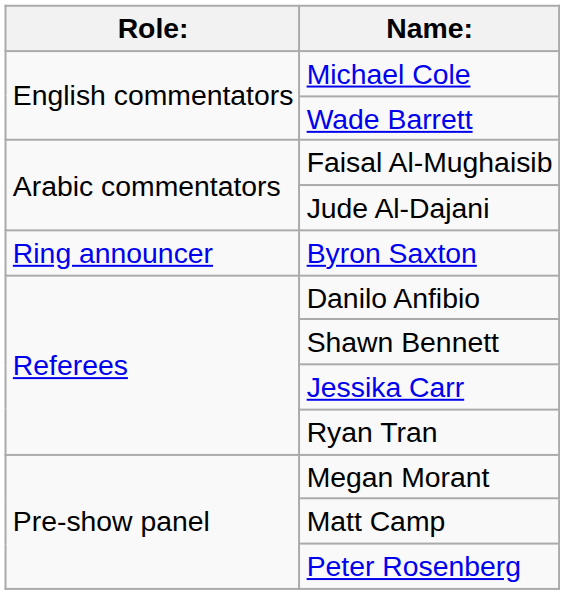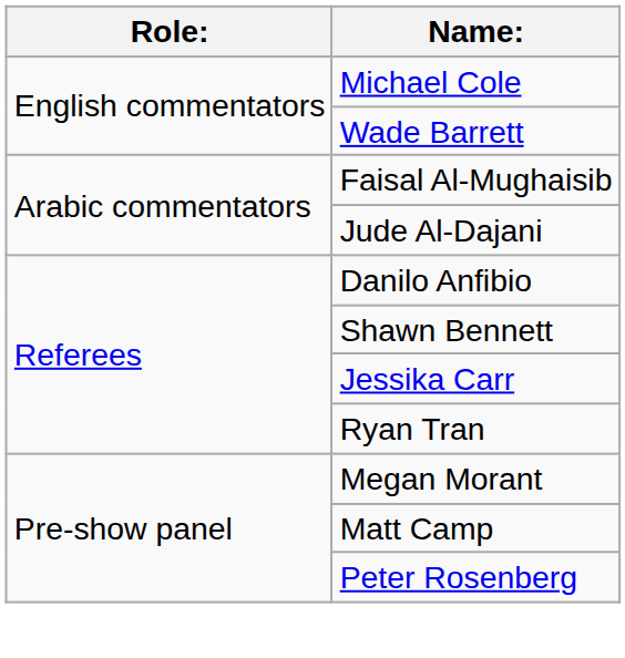- row: Ring announcer | Byron Saxton
